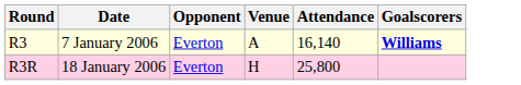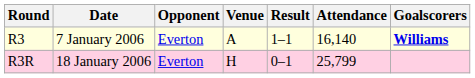+ column: Result | 1–1 | 0–1
R3R | Attendance: 25,800 -> 25,799
